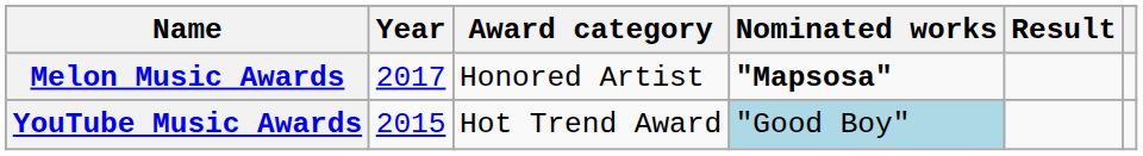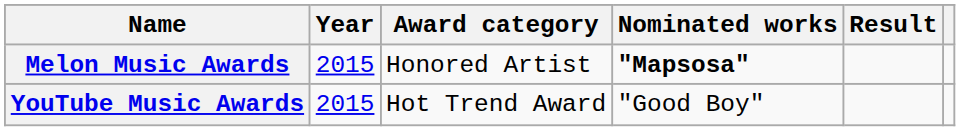Melon Music Awards | Year: 2017 -> 2015
YouTube Music Awards | Nominated works: lightblue background -> no background
